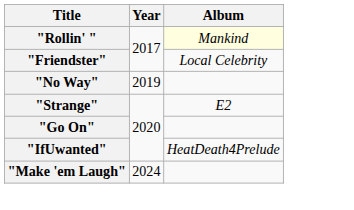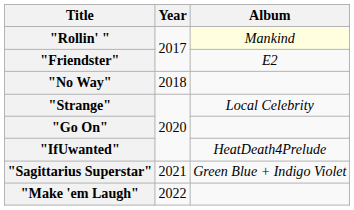"Friendster" | Album: Local Celebrity -> E2
"No Way" | Year: 2019 -> 2018
"Strange" | Album: E2 -> Local Celebrity
+ row: "Sagittarius Superstar" | 2021 | Green Blue + Indigo Violet
"Make 'em Laugh" | Year: 2024 -> 2022
